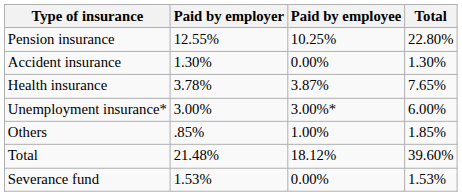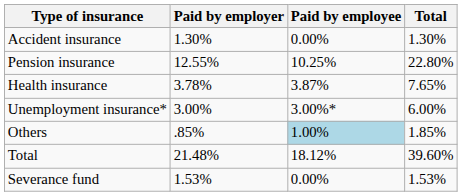rows swapped: Pension insurance <-> Accident insurance
Others | Paid by employee: no background -> lightblue background
